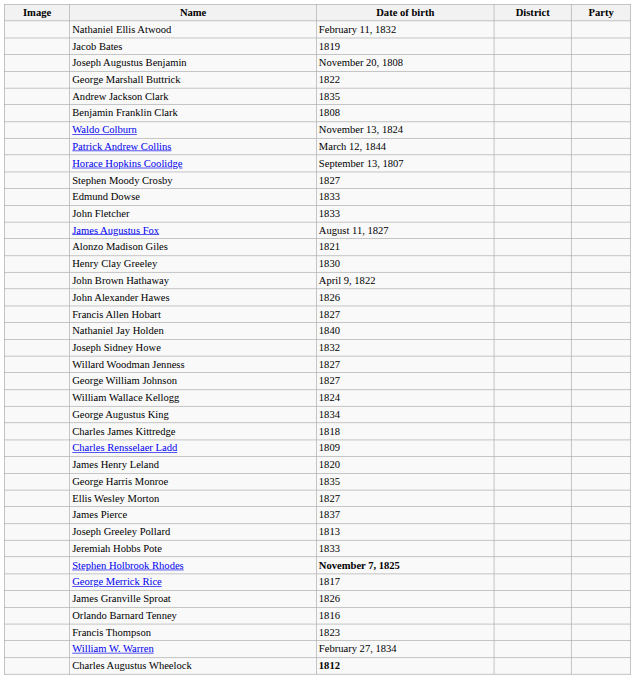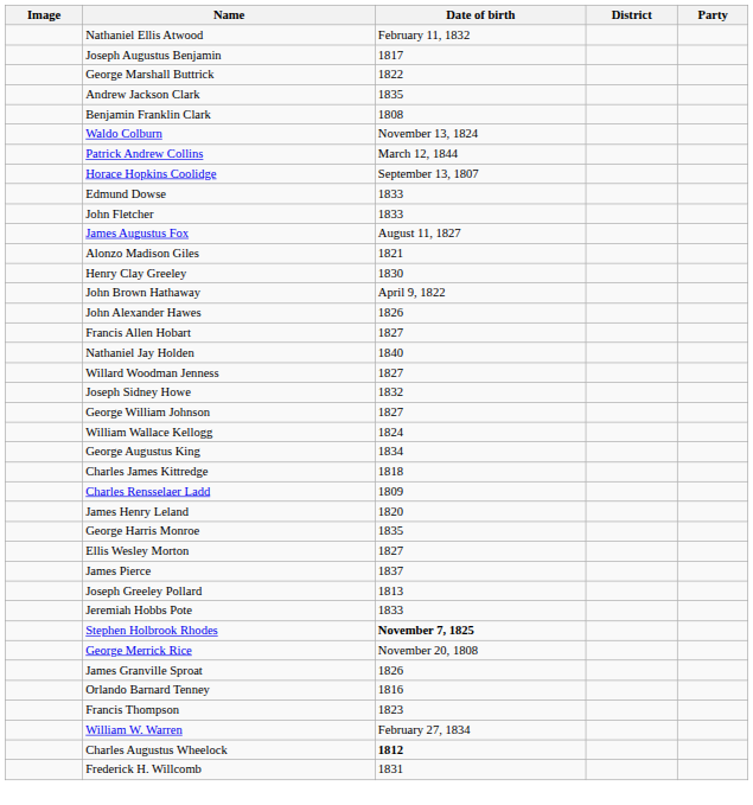- row: Jacob Bates | 1819
Joseph Augustus Benjamin | Date of birth: November 20, 1808 -> 1817
- row: Stephen Moody Crosby | 1827
rows swapped: Joseph Sidney Howe <-> Willard Woodman Jenness
George Merrick Rice | Date of birth: 1817 -> November 20, 1808
+ row: Frederick H. Willcomb | 1831
